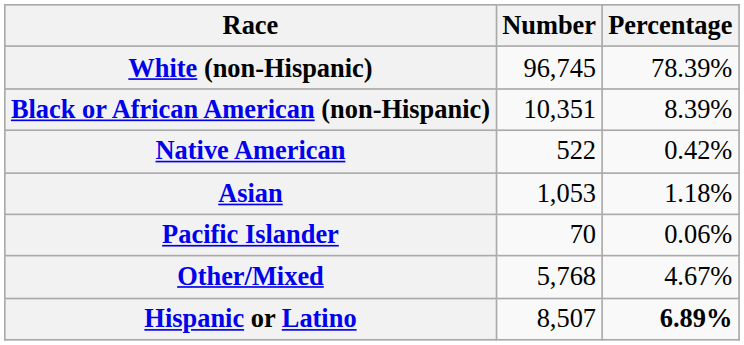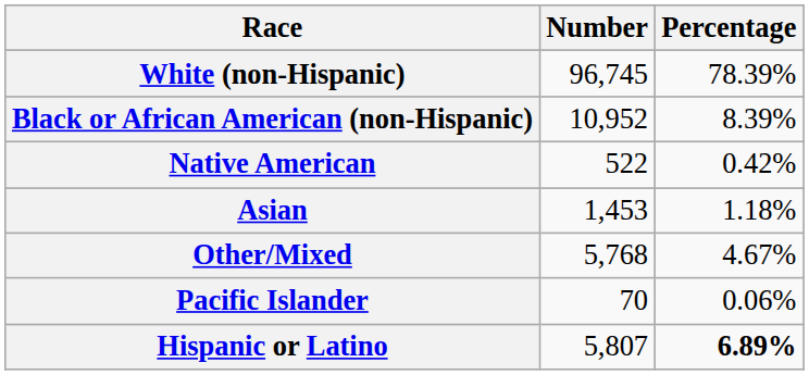Black or African American (non-Hispanic) | Number: 10,351 -> 10,952
Asian | Number: 1,053 -> 1,453
rows swapped: Pacific Islander <-> Other/Mixed
Hispanic or Latino | Number: 8,507 -> 5,807
